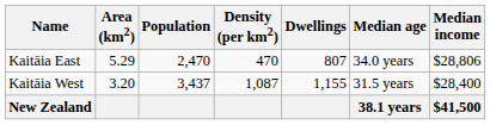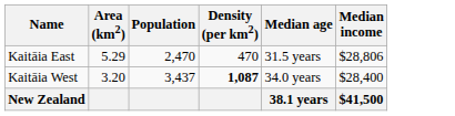- column: Dwellings | 807 | 1,155
Kaitāia East | Median age: 34.0 years -> 31.5 years
Kaitāia West | Density (per km2): normal -> bold
Kaitāia West | Median age: 31.5 years -> 34.0 years
